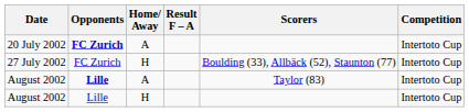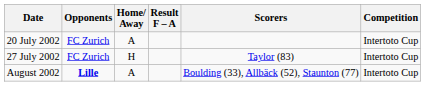20 July 2002 | Opponents: bold -> normal
27 July 2002 | Scorers: Boulding (33), Allbäck (52), Staunton (77) -> Taylor (83)
August 2002 / A | Scorers: Taylor (83) -> Boulding (33), Allbäck (52), Staunton (77)
- row: August 2002 | Lille | H | Intertoto Cup
